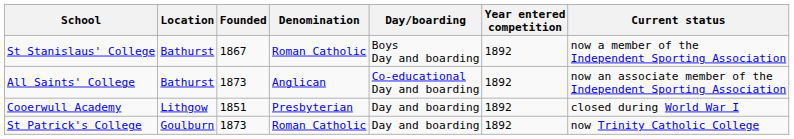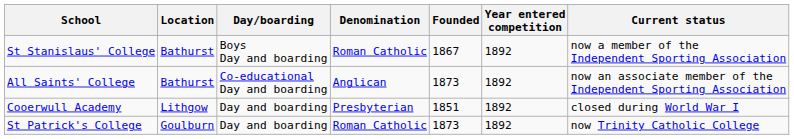columns swapped: Founded <-> Day/boarding
